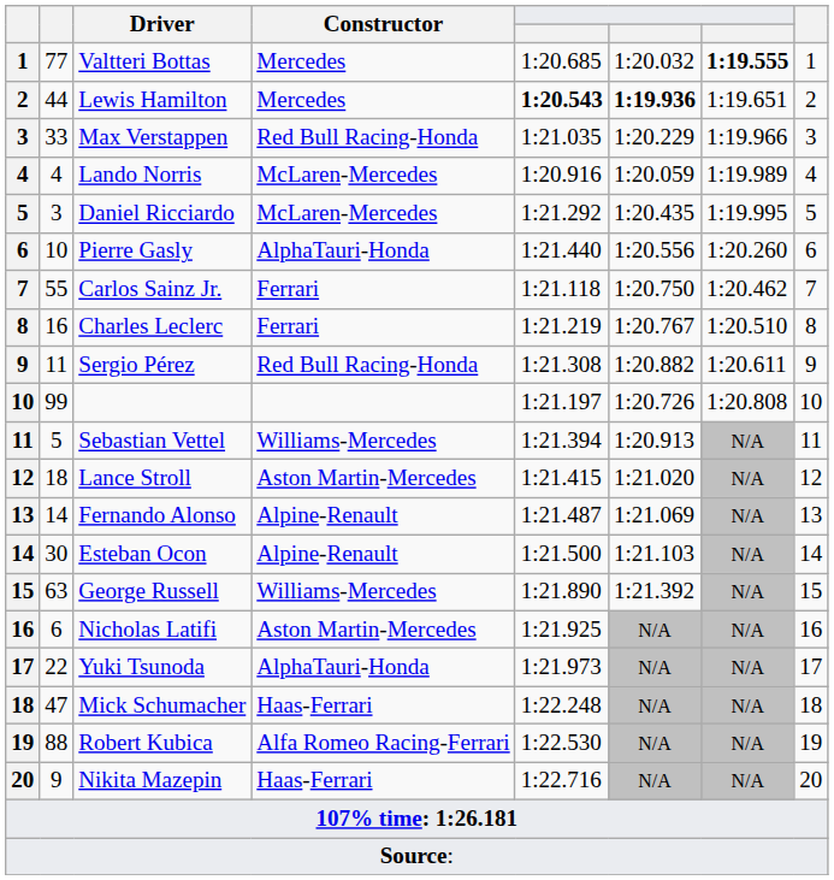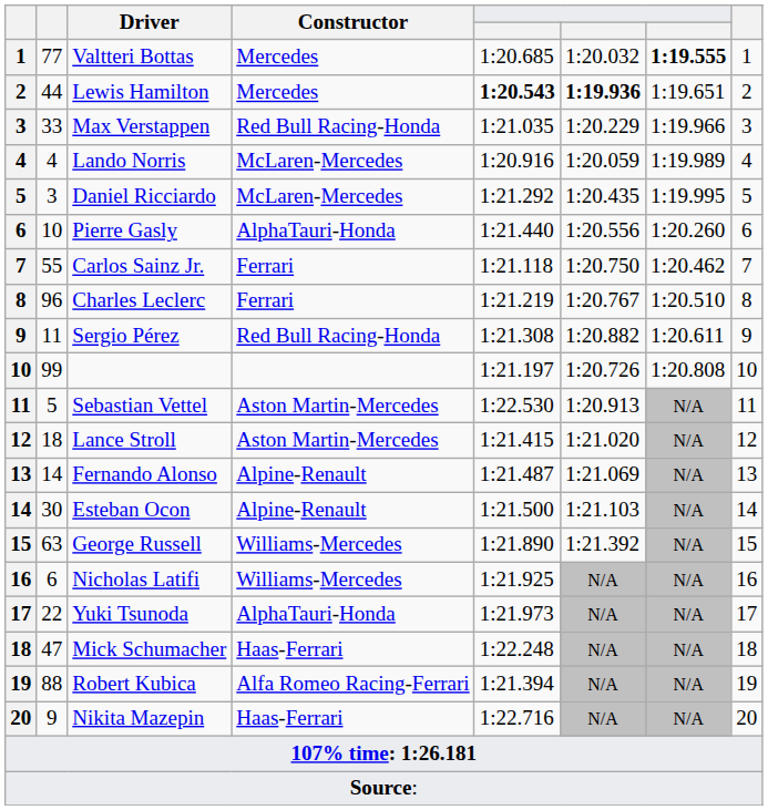Charles Leclerc | column 2: 16 -> 96
Sebastian Vettel | Constructor: Williams-Mercedes -> Aston Martin-Mercedes
Sebastian Vettel | column 5: 1:21.394 -> 1:22.530
Nicholas Latifi | Constructor: Aston Martin-Mercedes -> Williams-Mercedes
Robert Kubica | column 5: 1:22.530 -> 1:21.394
